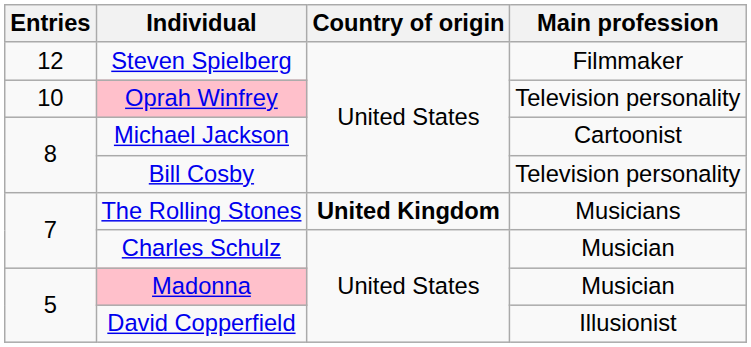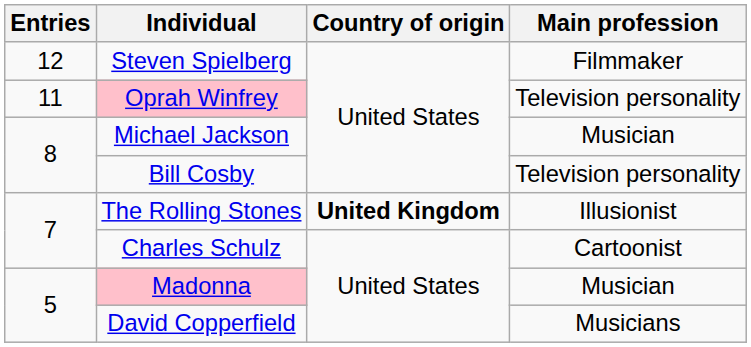Oprah Winfrey | Entries: 10 -> 11
Michael Jackson | Main profession: Cartoonist -> Musician
The Rolling Stones | Main profession: Musicians -> Illusionist
Charles Schulz | Main profession: Musician -> Cartoonist
David Copperfield | Main profession: Illusionist -> Musicians
